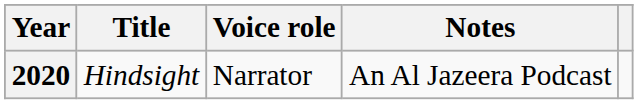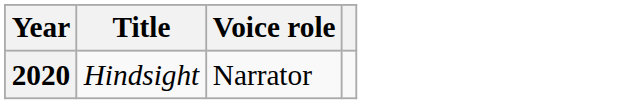- column: Notes | An Al Jazeera Podcast
